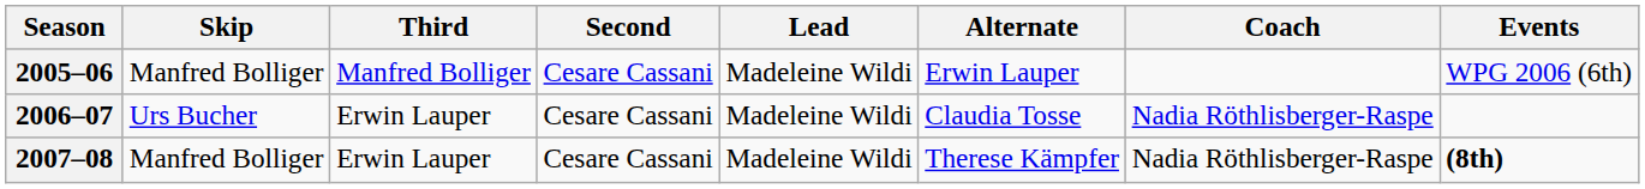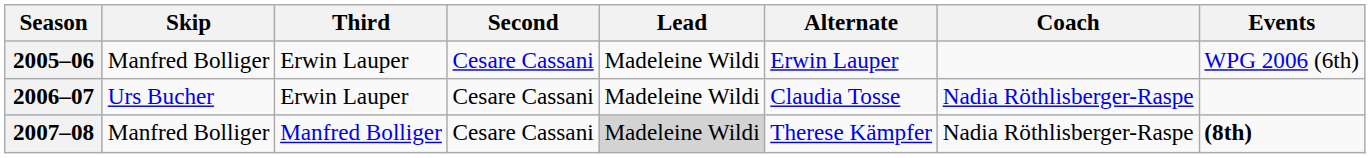2005–06 | Third: Manfred Bolliger -> Erwin Lauper
2007–08 | Third: Erwin Lauper -> Manfred Bolliger
2007–08 | Lead: no background -> lightgrey background
